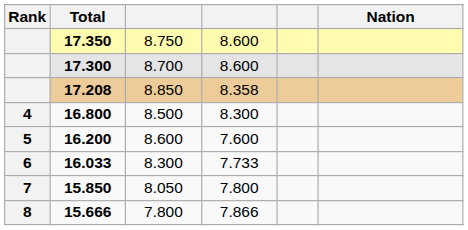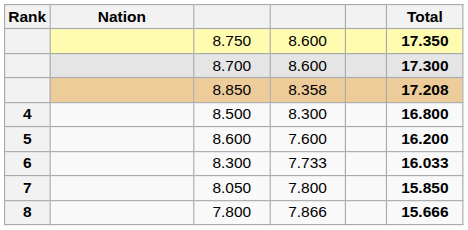columns swapped: Nation <-> Total
